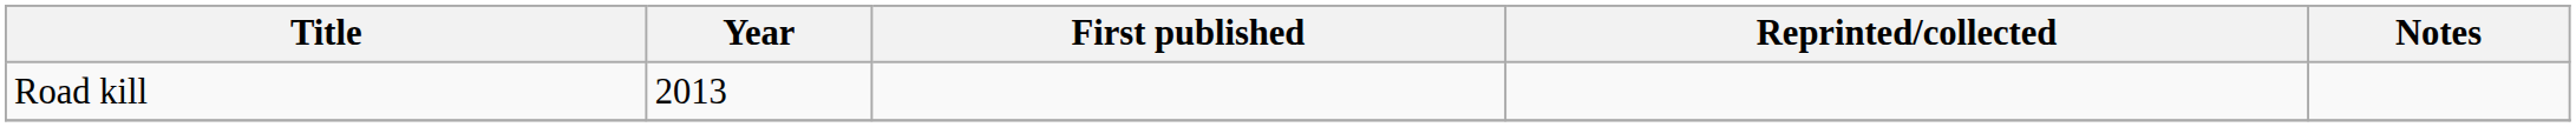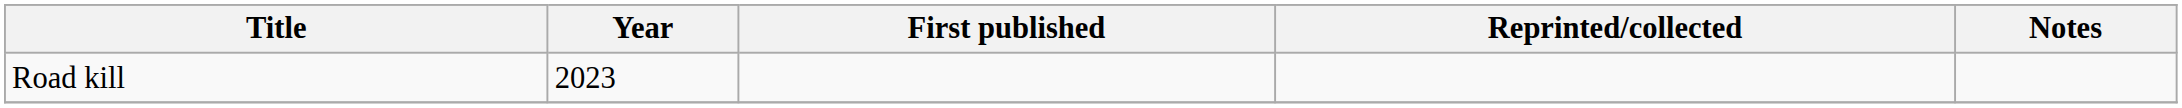Road kill | Year: 2013 -> 2023
